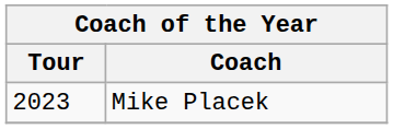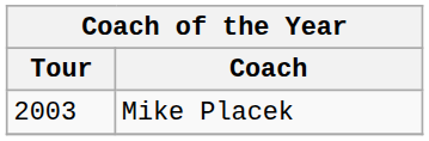Mike Placek | Tour: 2023 -> 2003
